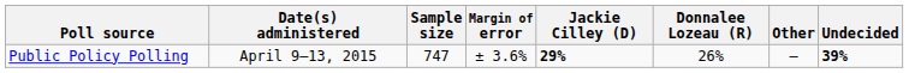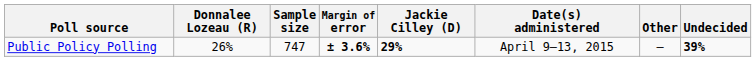columns swapped: Date(s) administered <-> Donnalee Lozeau (R)
Public Policy Polling | Margin of error: normal -> bold
